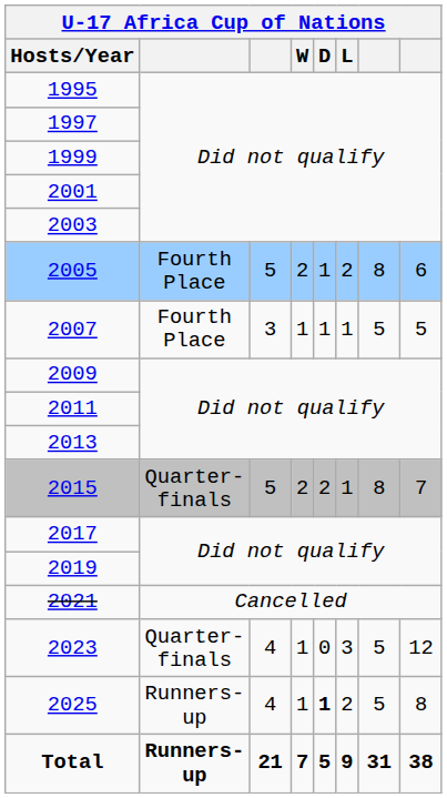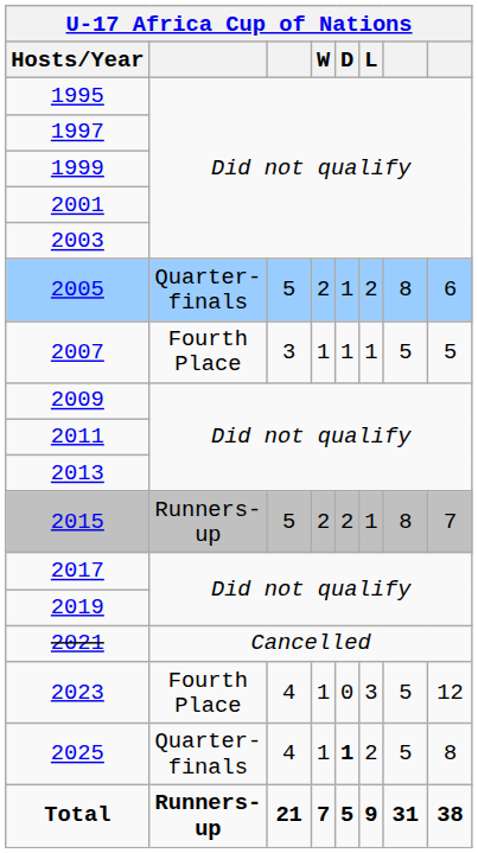2005 | column 2: Fourth Place -> Quarter-finals
2015 | column 2: Quarter-finals -> Runners-up
2023 | column 2: Quarter-finals -> Fourth Place
2025 | column 2: Runners-up -> Quarter-finals
